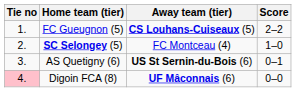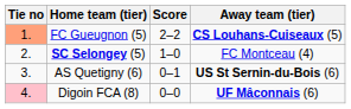columns swapped: Score <-> Away team (tier)
FC Gueugnon (5) | Tie no: no background -> lightsalmon background
